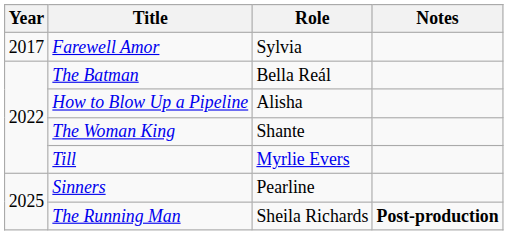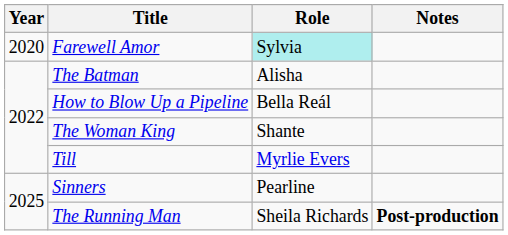Farewell Amor | Year: 2017 -> 2020
Farewell Amor | Role: no background -> paleturquoise background
The Batman | Role: Bella Reál -> Alisha
How to Blow Up a Pipeline | Role: Alisha -> Bella Reál
